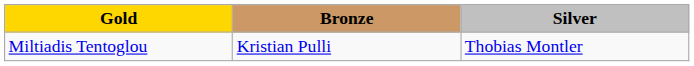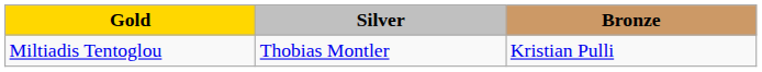columns swapped: Silver <-> Bronze
